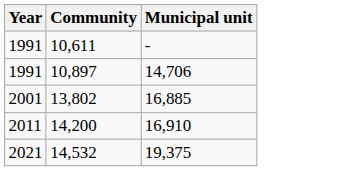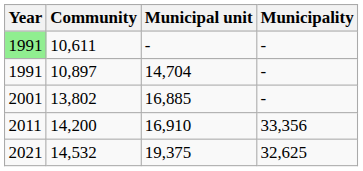+ column: Municipality | - | - | - | 33,356 | 32,625
10,611 | Year: no background -> lightgreen background
10,897 | Municipal unit: 14,706 -> 14,704
